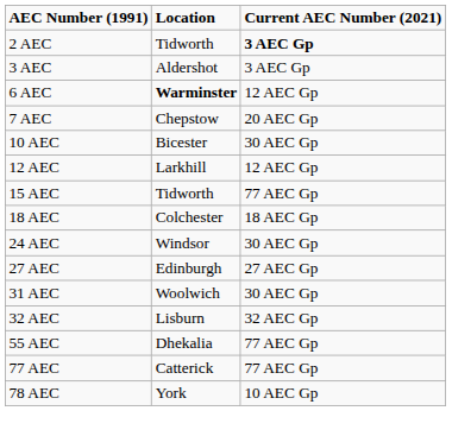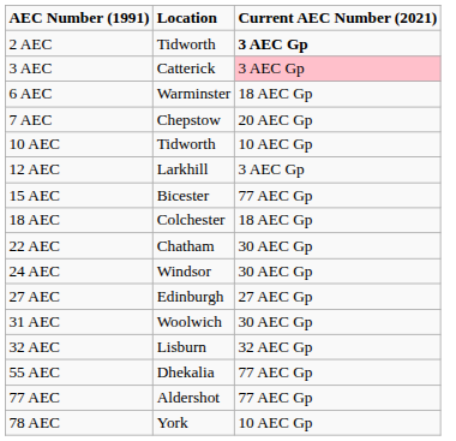3 AEC | Location: Aldershot -> Catterick
3 AEC | Current AEC Number (2021): no background -> pink background
6 AEC | Location: bold -> normal
6 AEC | Current AEC Number (2021): 12 AEC Gp -> 18 AEC Gp
10 AEC | Location: Bicester -> Tidworth
10 AEC | Current AEC Number (2021): 30 AEC Gp -> 10 AEC Gp
12 AEC | Current AEC Number (2021): 12 AEC Gp -> 3 AEC Gp
15 AEC | Location: Tidworth -> Bicester
+ row: 22 AEC | Chatham | 30 AEC Gp
77 AEC | Location: Catterick -> Aldershot
